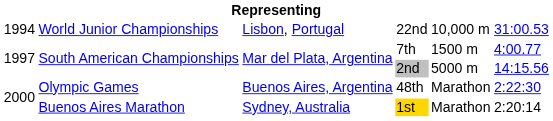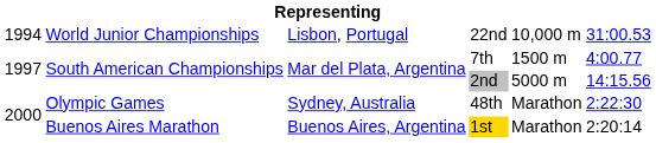48th | column 3: Buenos Aires, Argentina -> Sydney, Australia
1st | column 3: Sydney, Australia -> Buenos Aires, Argentina
